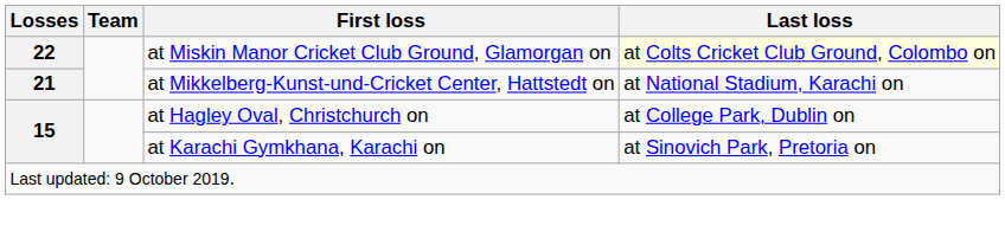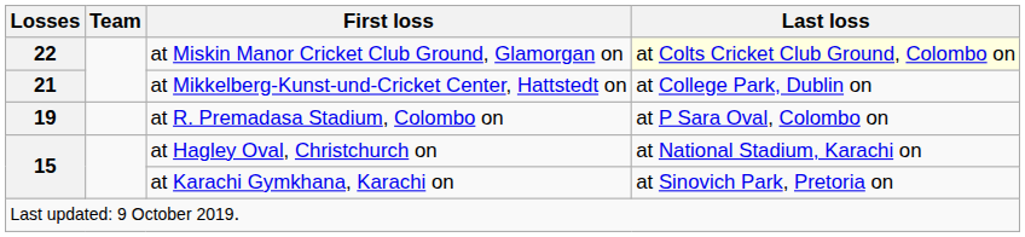at Mikkelberg-Kunst-und-Cricket Center, Hattstedt on | Last loss: at National Stadium, Karachi on -> at College Park, Dublin on
+ row: 19 | at R. Premadasa Stadium, Colombo on | at P Sara Oval, Colombo on
at Hagley Oval, Christchurch on | Last loss: at College Park, Dublin on -> at National Stadium, Karachi on
